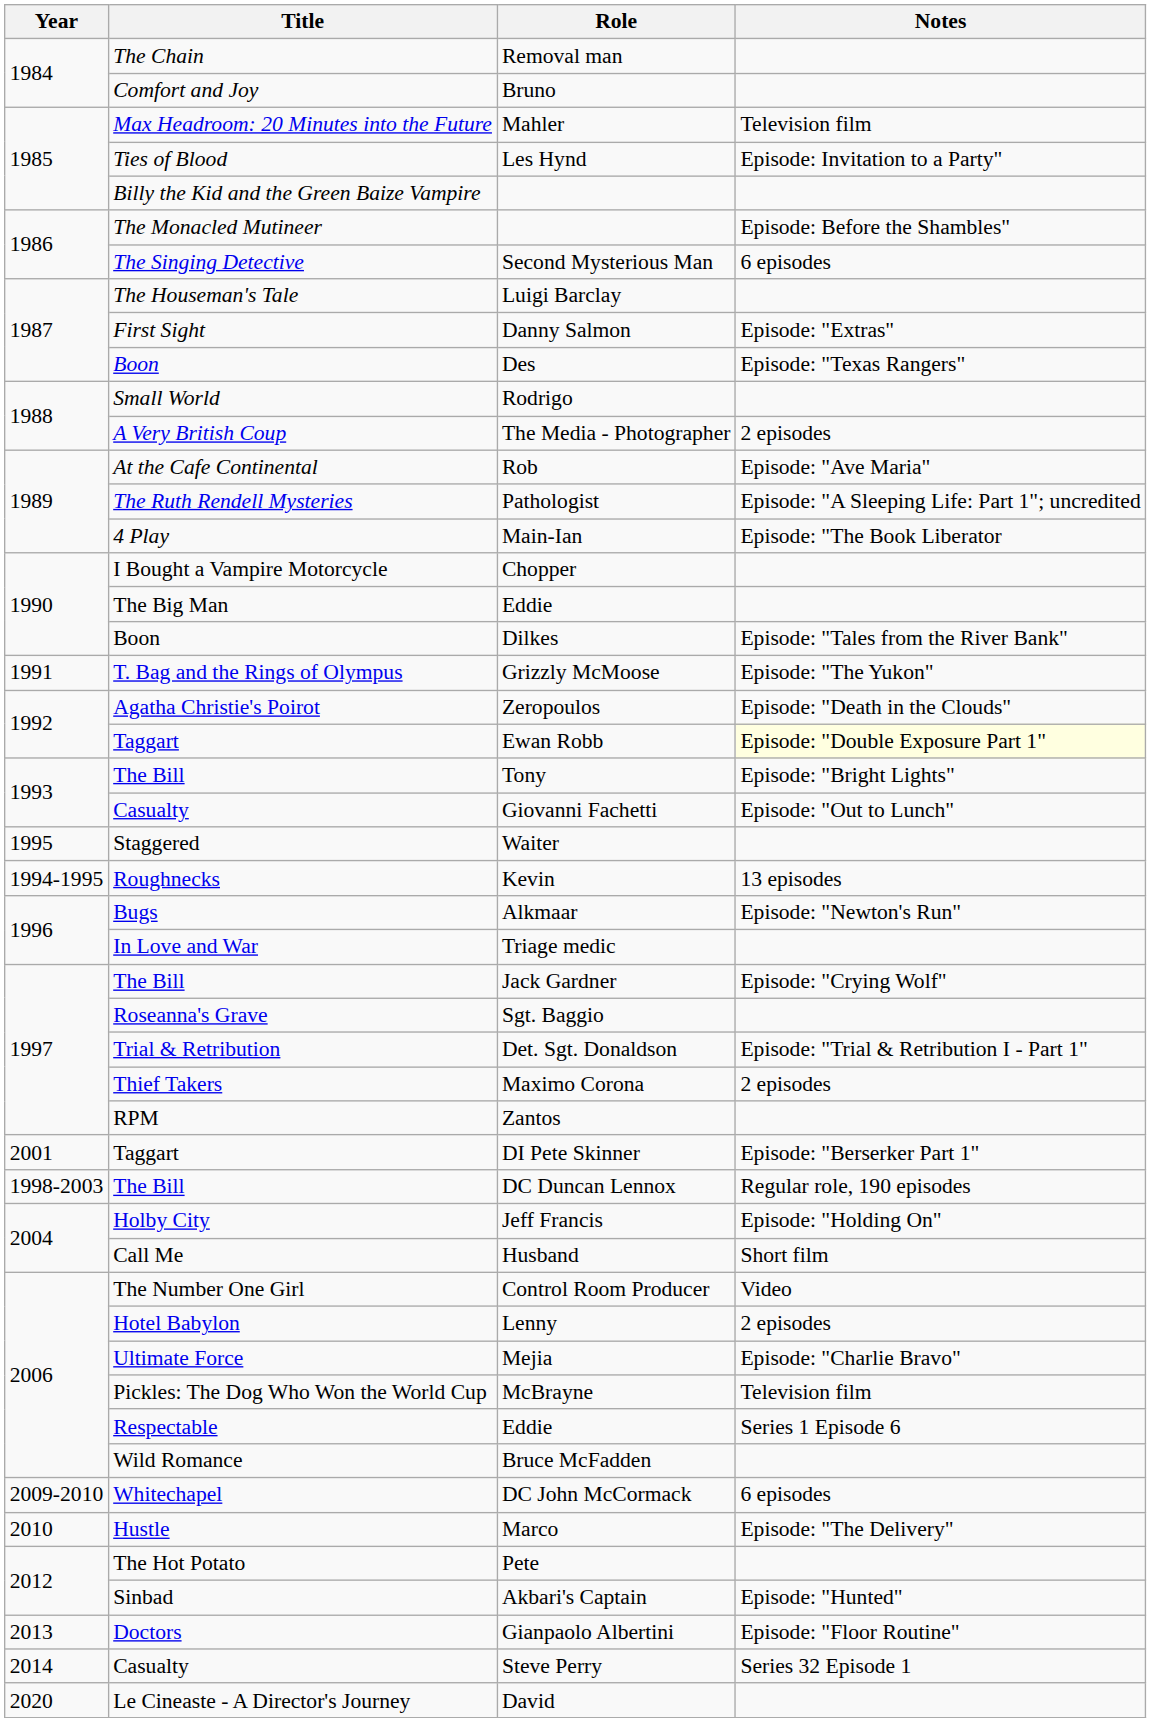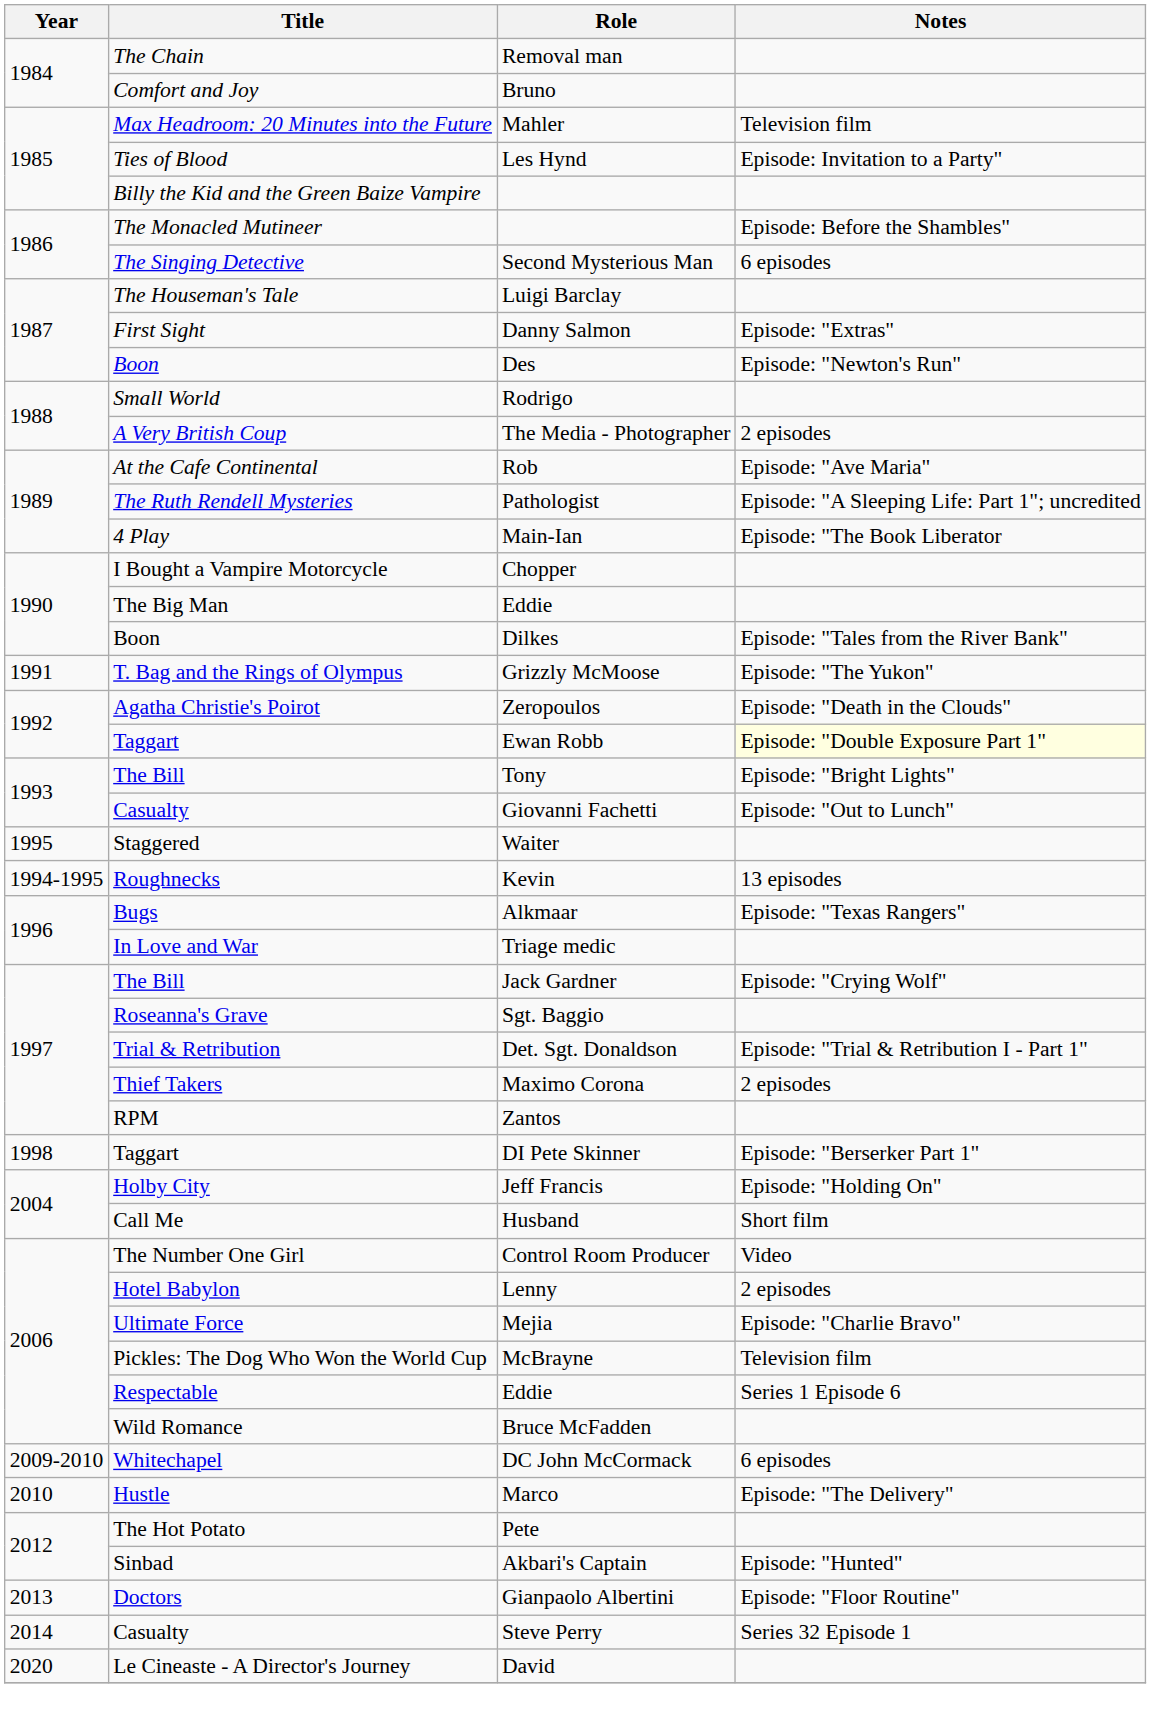Des | Notes: Episode: "Texas Rangers" -> Episode: "Newton's Run"
Alkmaar | Notes: Episode: "Newton's Run" -> Episode: "Texas Rangers"
DI Pete Skinner | Year: 2001 -> 1998
- row: 1998-2003 | The Bill | DC Duncan Lennox | Regular role, 190 episodes
